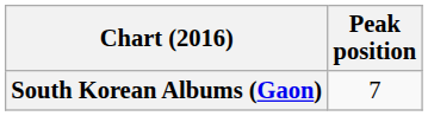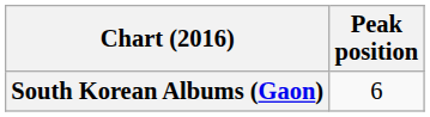South Korean Albums (Gaon) | Peak position: 7 -> 6
